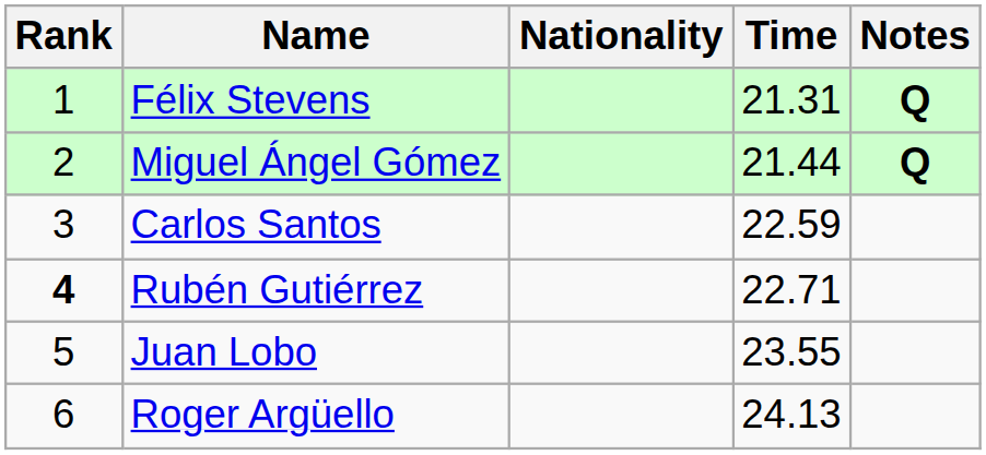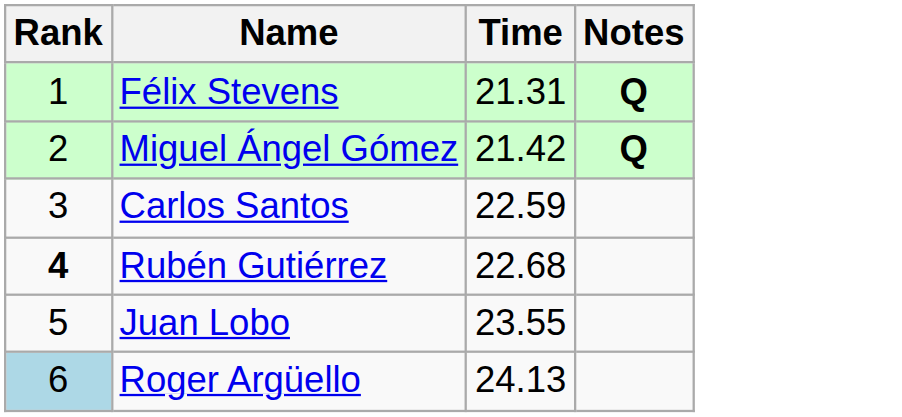- column: Nationality
Miguel Ángel Gómez | Time: 21.44 -> 21.42
Rubén Gutiérrez | Time: 22.71 -> 22.68
Roger Argüello | Rank: no background -> lightblue background
